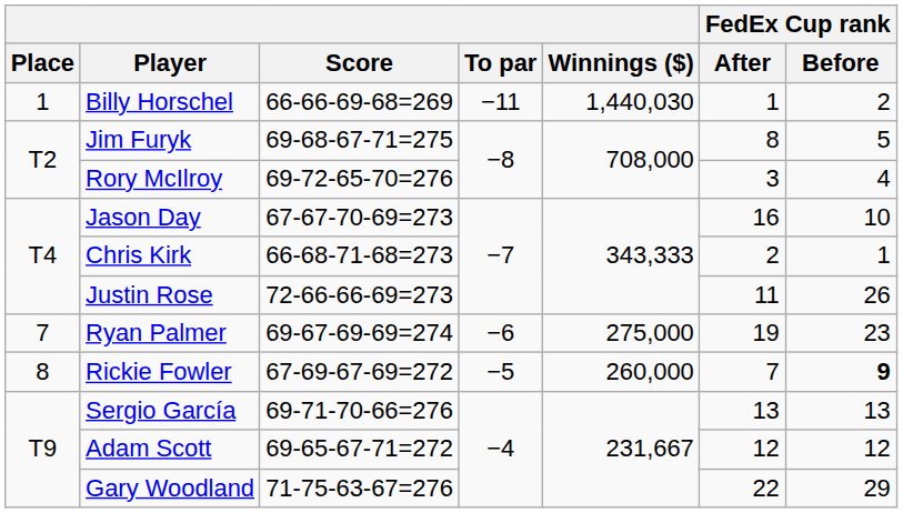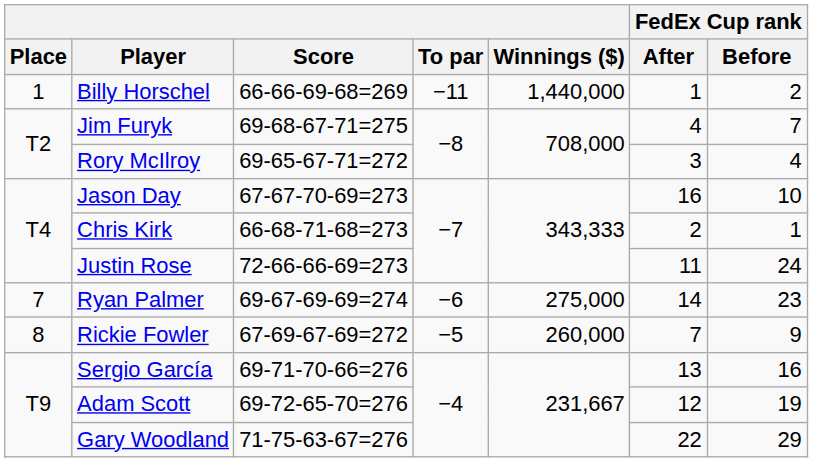Billy Horschel | Winnings ($): 1,440,030 -> 1,440,000
Jim Furyk | FedEx Cup rank / After: 8 -> 4
Jim Furyk | FedEx Cup rank / Before: 5 -> 7
Rory McIlroy | Score: 69-72-65-70=276 -> 69-65-67-71=272
Justin Rose | FedEx Cup rank / Before: 26 -> 24
Ryan Palmer | FedEx Cup rank / After: 19 -> 14
Rickie Fowler | FedEx Cup rank / Before: bold -> normal
Sergio García | FedEx Cup rank / Before: 13 -> 16
Adam Scott | Score: 69-65-67-71=272 -> 69-72-65-70=276
Adam Scott | FedEx Cup rank / Before: 12 -> 19
